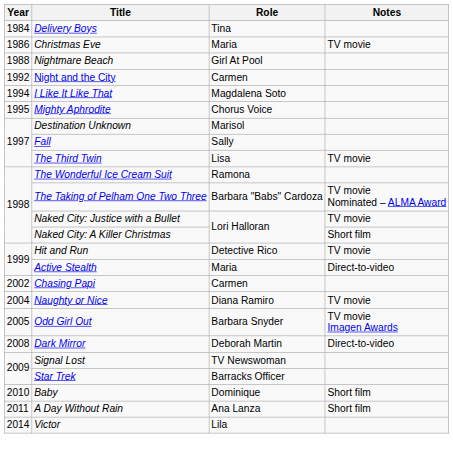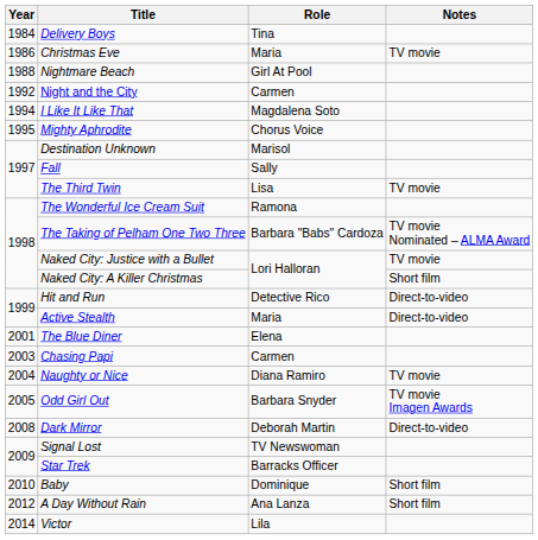Hit and Run | Notes: TV movie -> Direct-to-video
+ row: 2001 | The Blue Diner | Elena
Chasing Papi | Year: 2002 -> 2003
A Day Without Rain | Year: 2011 -> 2012
